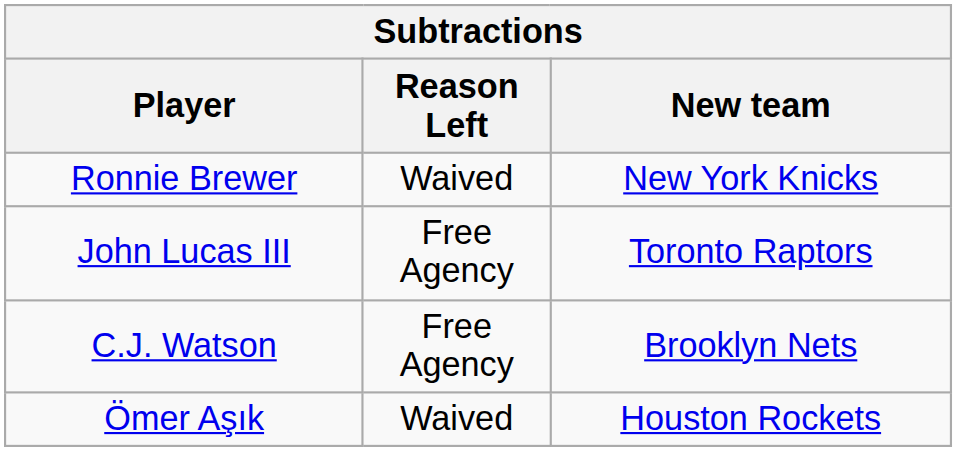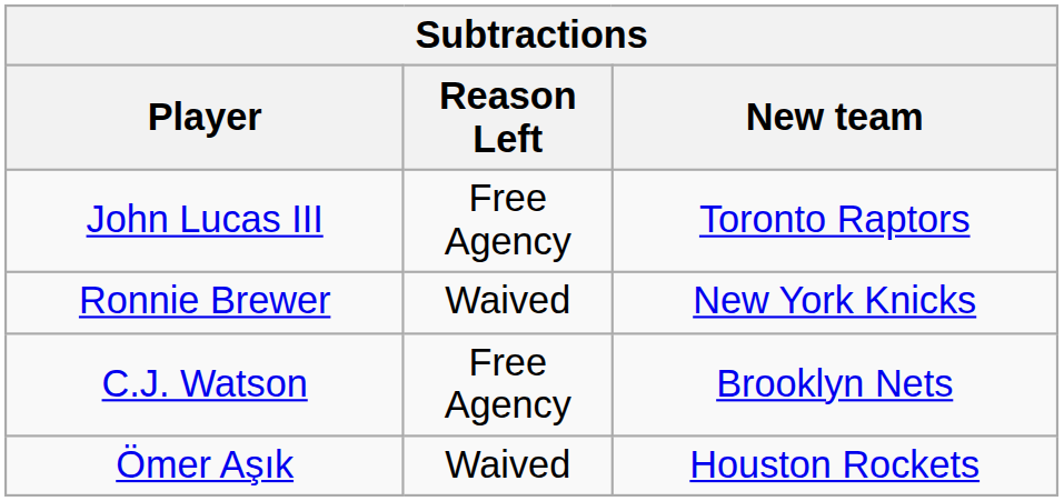rows swapped: Ronnie Brewer <-> John Lucas III
